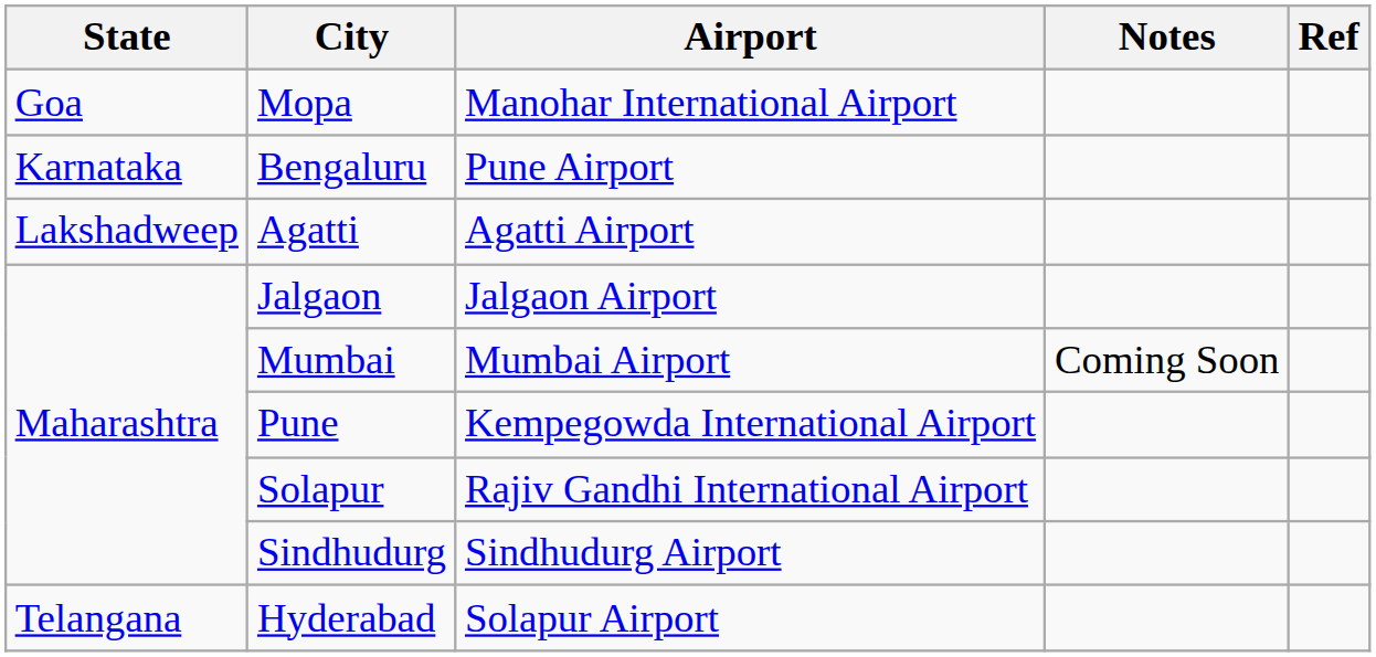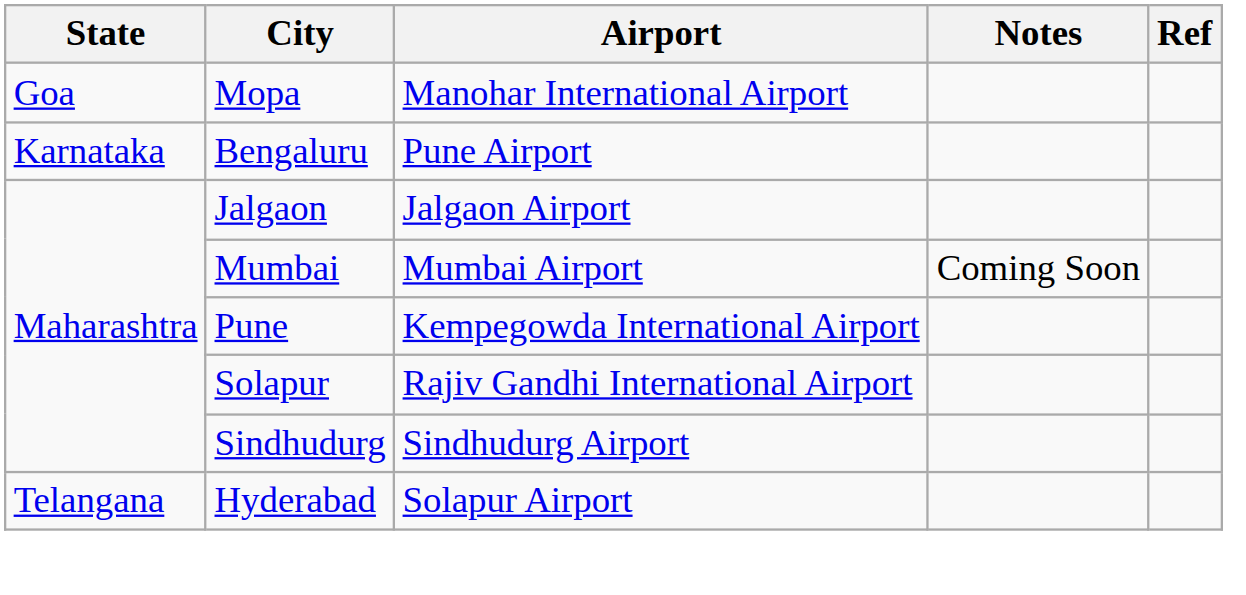- row: Lakshadweep | Agatti | Agatti Airport
